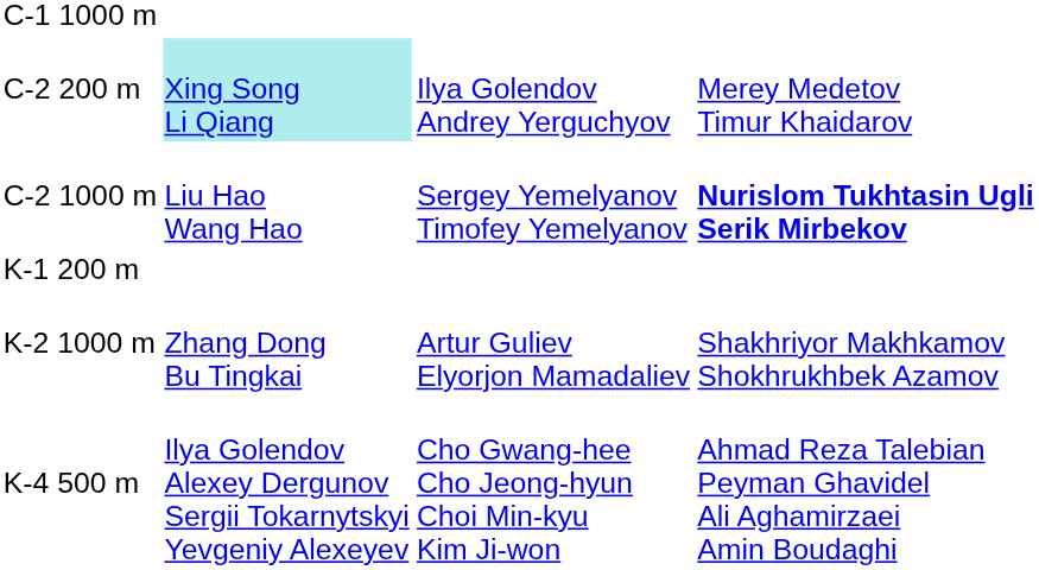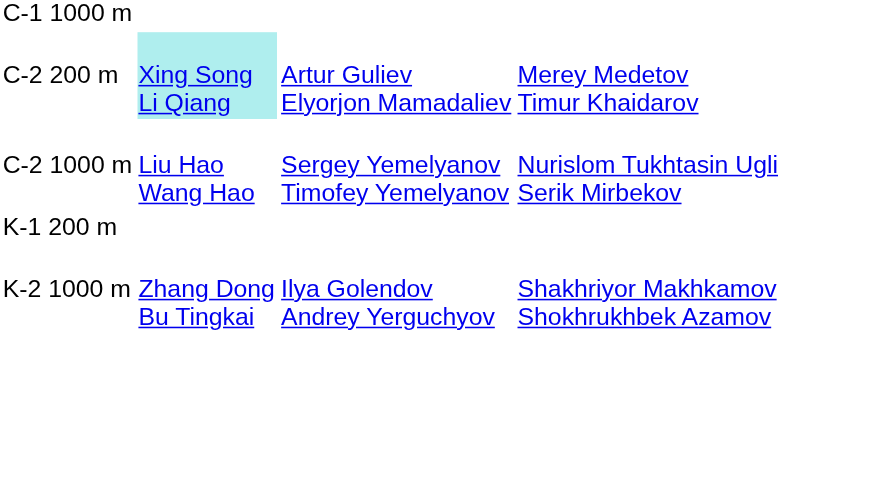C-2 200 m | column 3: Ilya Golendov Andrey Yerguchyov -> Artur Guliev Elyorjon Mamadaliev
C-2 1000 m | column 4: bold -> normal
K-2 1000 m | column 3: Artur Guliev Elyorjon Mamadaliev -> Ilya Golendov Andrey Yerguchyov
- row: K-4 500 m | Ilya Golendov Alexey Dergunov Sergii Tokarnytskyi Yevgeniy Alexeyev | Cho Gwang-hee Cho Jeong-hyun Choi Min-kyu Kim Ji-won | Ahmad Reza Talebian Peyman Ghavidel Ali Aghamirzaei Amin Boudaghi
